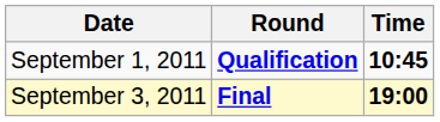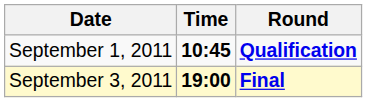columns swapped: Time <-> Round
